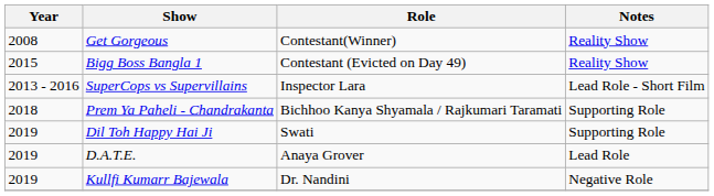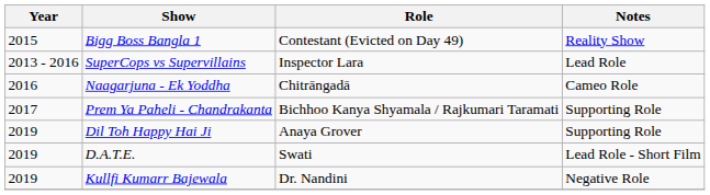- row: 2008 | Get Gorgeous | Contestant(Winner) | Reality Show
SuperCops vs Supervillains | Notes: Lead Role - Short Film -> Lead Role
+ row: 2016 | Naagarjuna - Ek Yoddha | Chitrāngadā | Cameo Role
Prem Ya Paheli - Chandrakanta | Year: 2018 -> 2017
Dil Toh Happy Hai Ji | Role: Swati -> Anaya Grover
D.A.T.E. | Role: Anaya Grover -> Swati
D.A.T.E. | Notes: Lead Role -> Lead Role - Short Film
